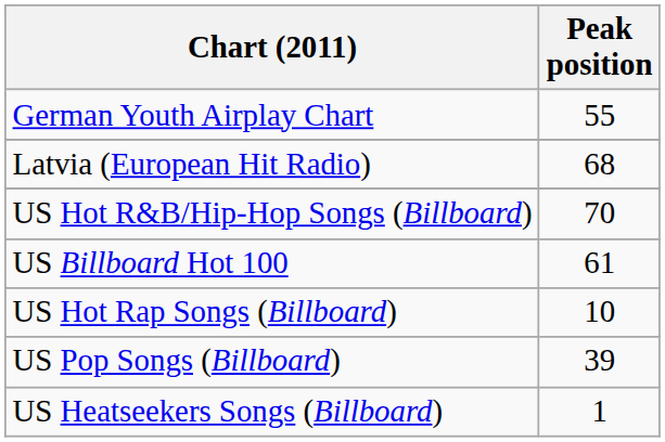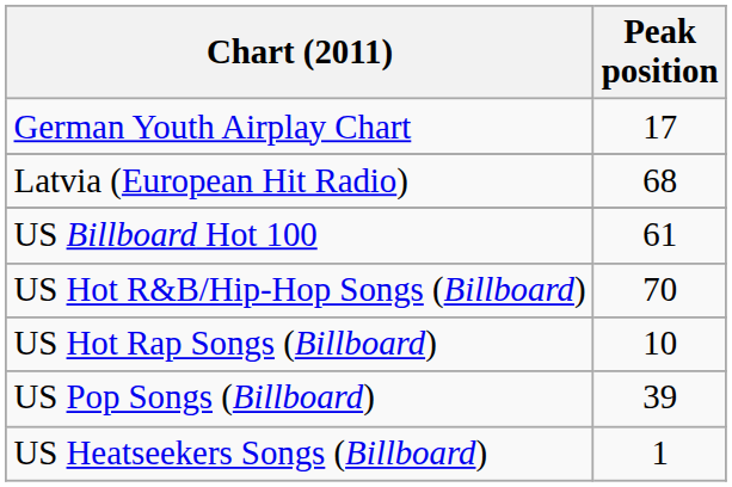German Youth Airplay Chart | Peak position: 55 -> 17
rows swapped: US Billboard Hot 100 <-> US Hot R&B/Hip-Hop Songs (Billboard)
